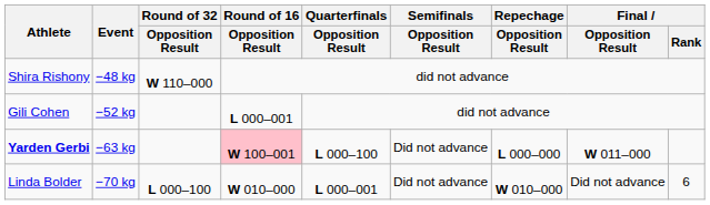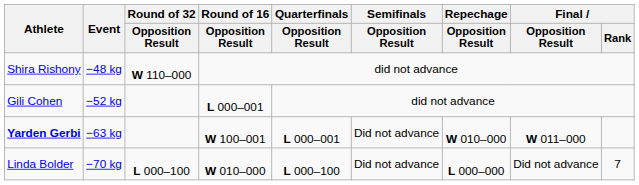Yarden Gerbi | Round of 16 / Opposition Result: pink background -> no background
Yarden Gerbi | Quarterfinals / Opposition Result: L 000–100 -> L 000–001
Yarden Gerbi | Repechage / Opposition Result: L 000–000 -> W 010–000
Linda Bolder | Quarterfinals / Opposition Result: L 000–001 -> L 000–100
Linda Bolder | Repechage / Opposition Result: W 010–000 -> L 000–000
Linda Bolder | Final / Rank: 6 -> 7
